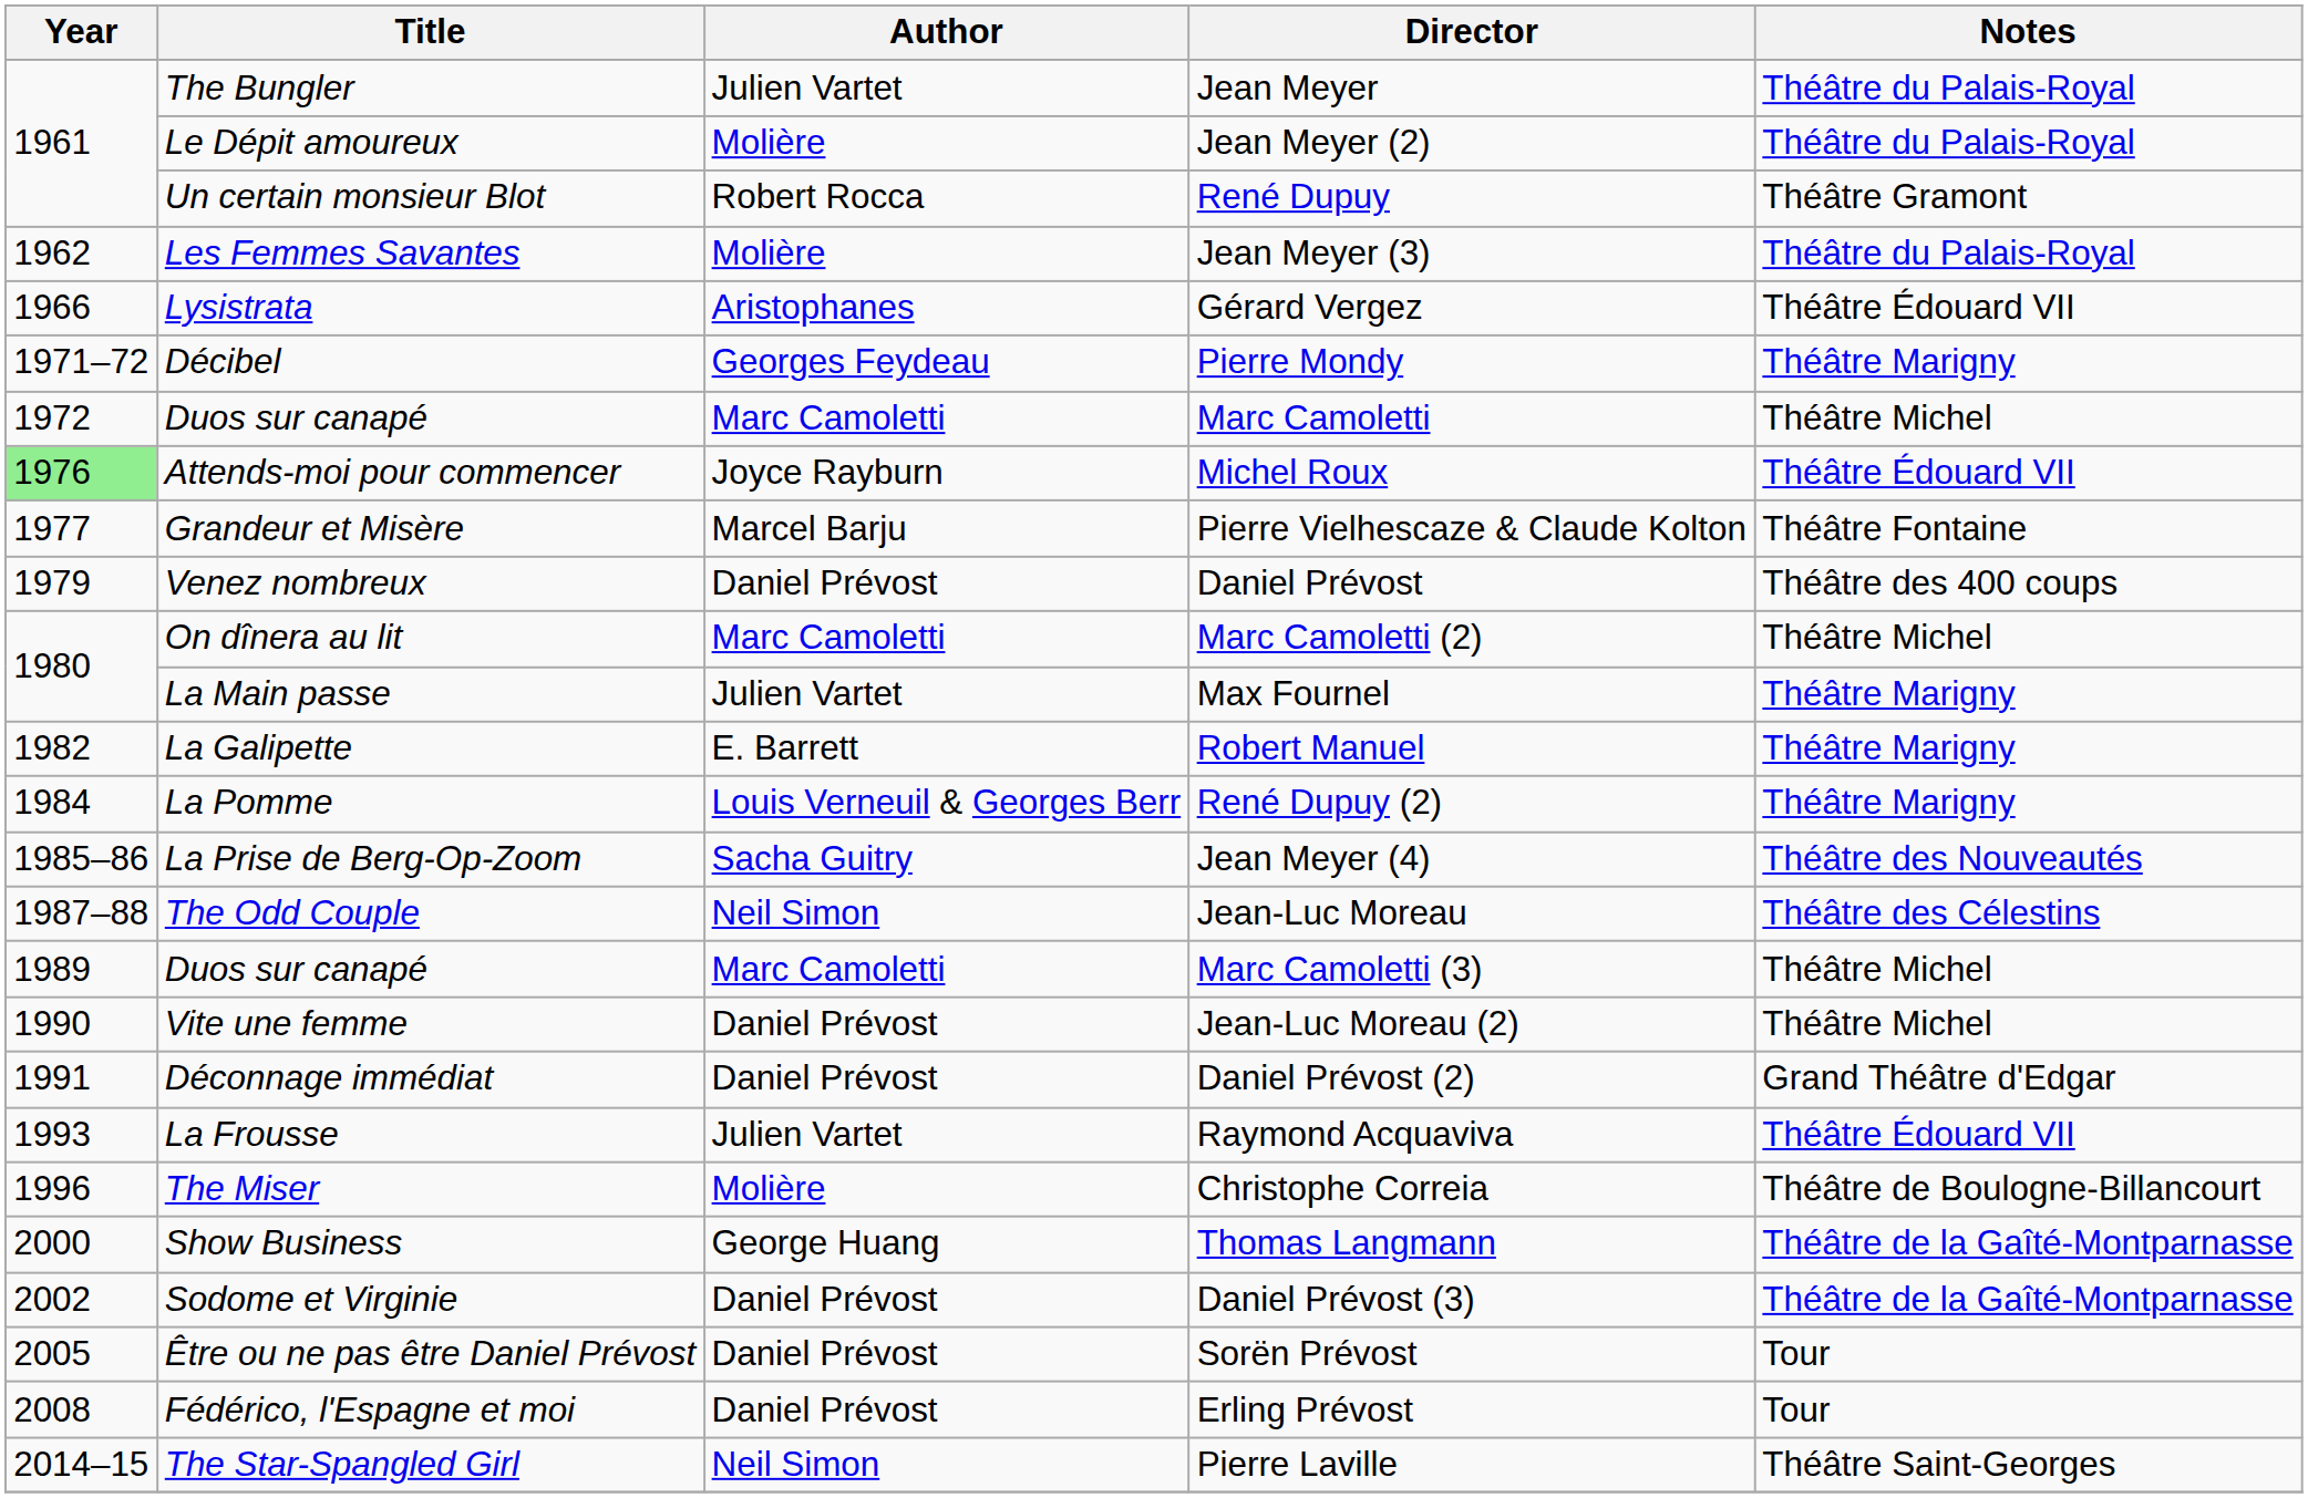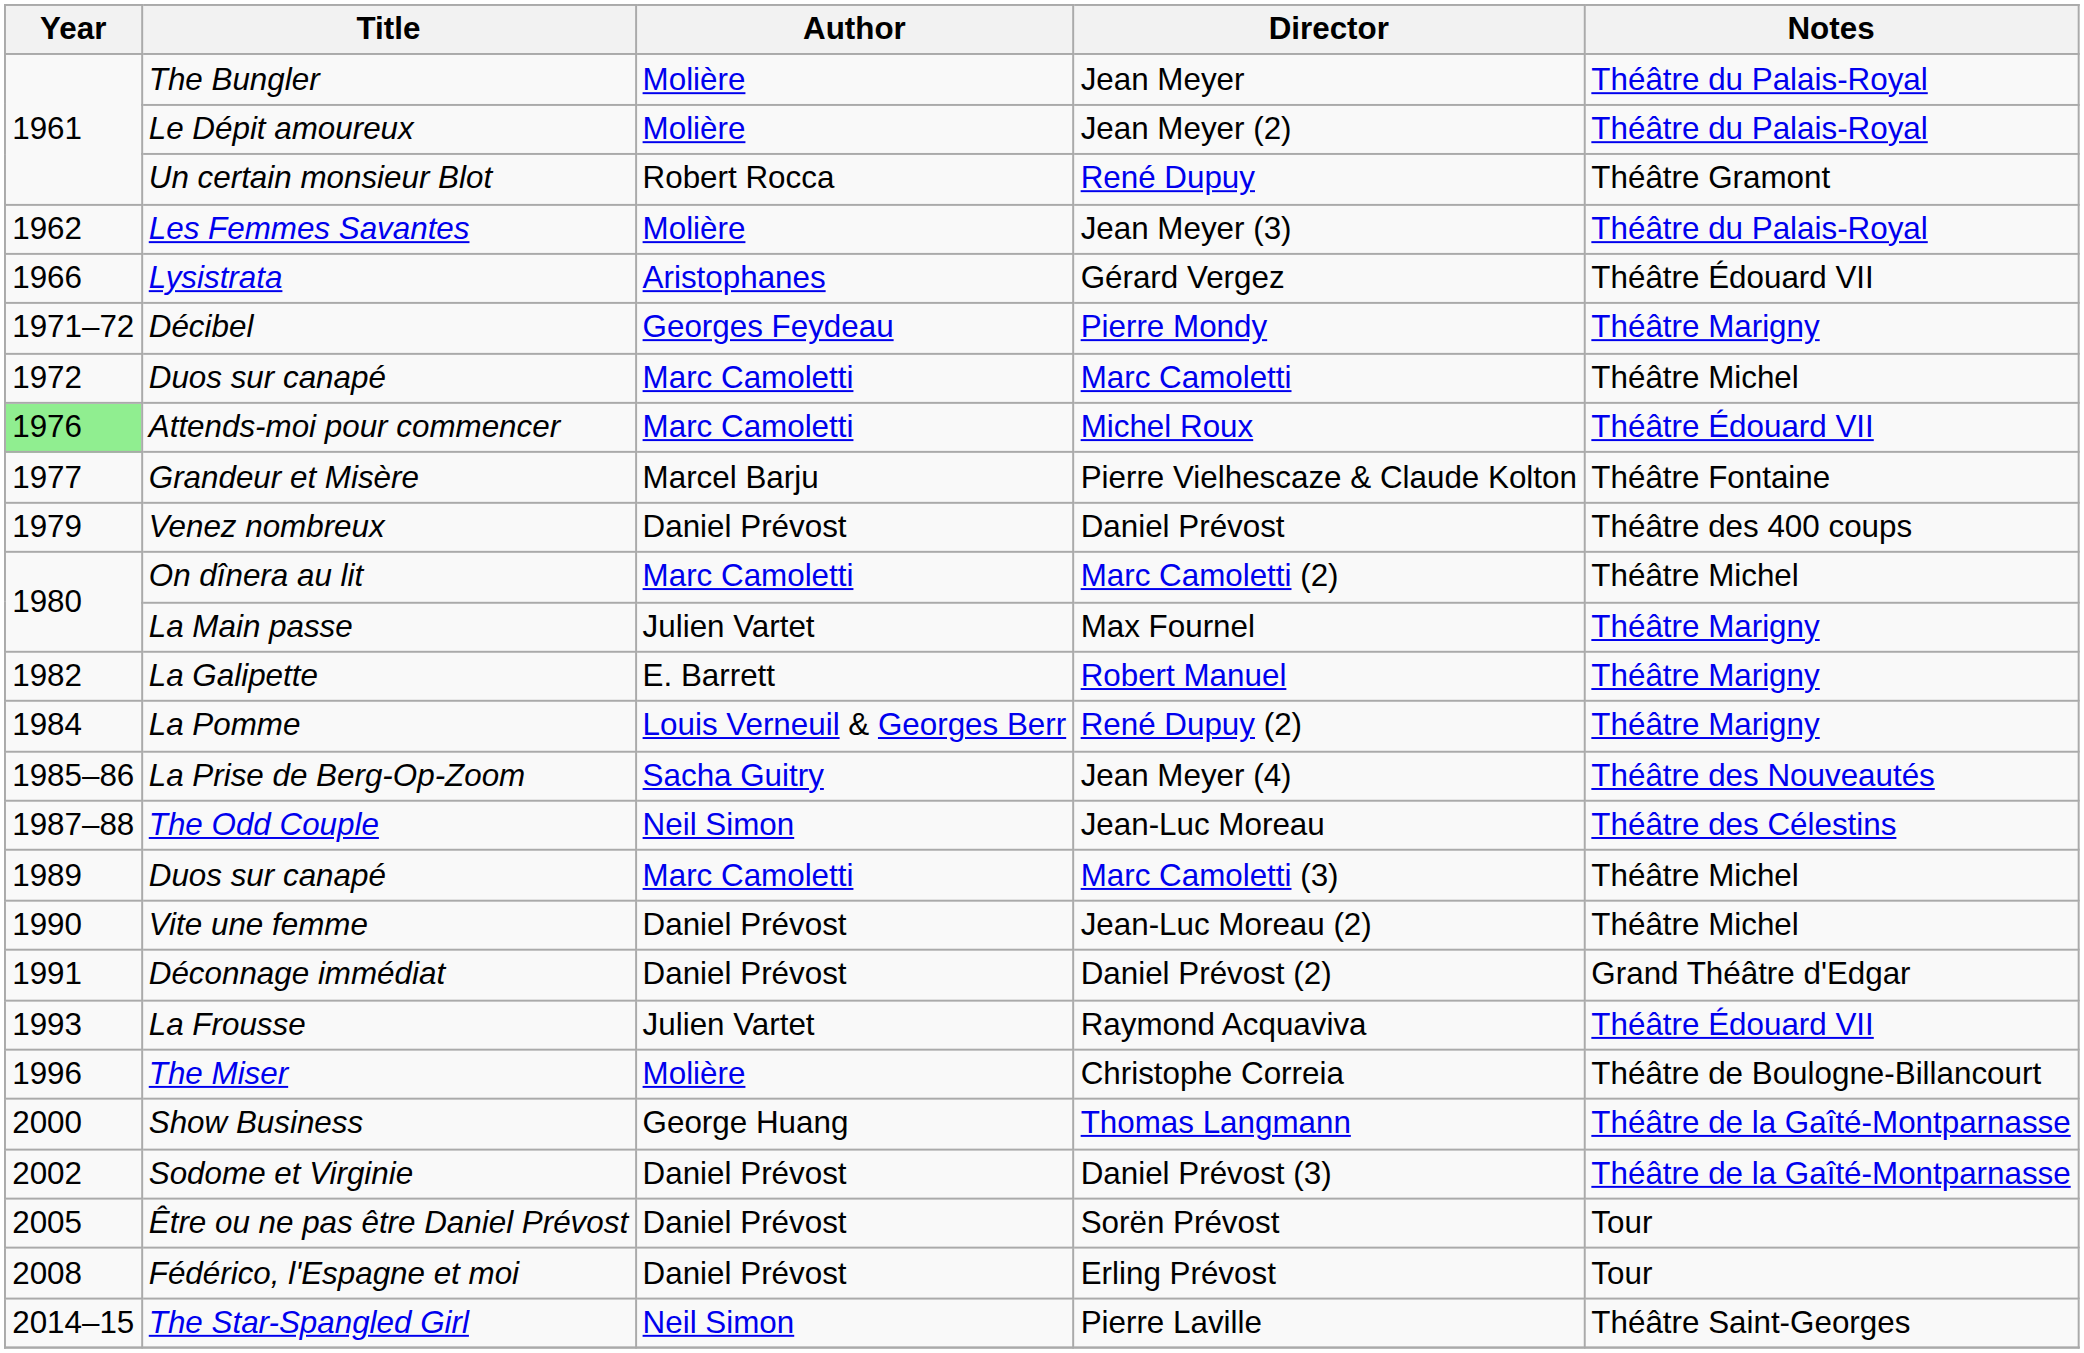Jean Meyer | Author: Julien Vartet -> Molière
Michel Roux | Author: Joyce Rayburn -> Marc Camoletti
